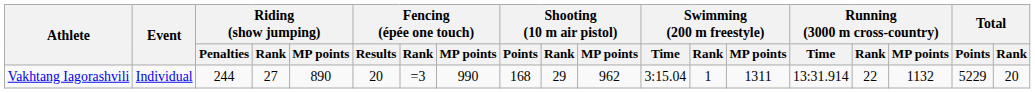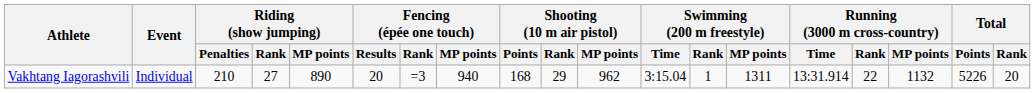Vakhtang Iagorashvili | Riding (show jumping) / Penalties: 244 -> 210
Vakhtang Iagorashvili | Fencing (épée one touch) / MP points: 990 -> 940
Vakhtang Iagorashvili | Total / Points: 5229 -> 5226
